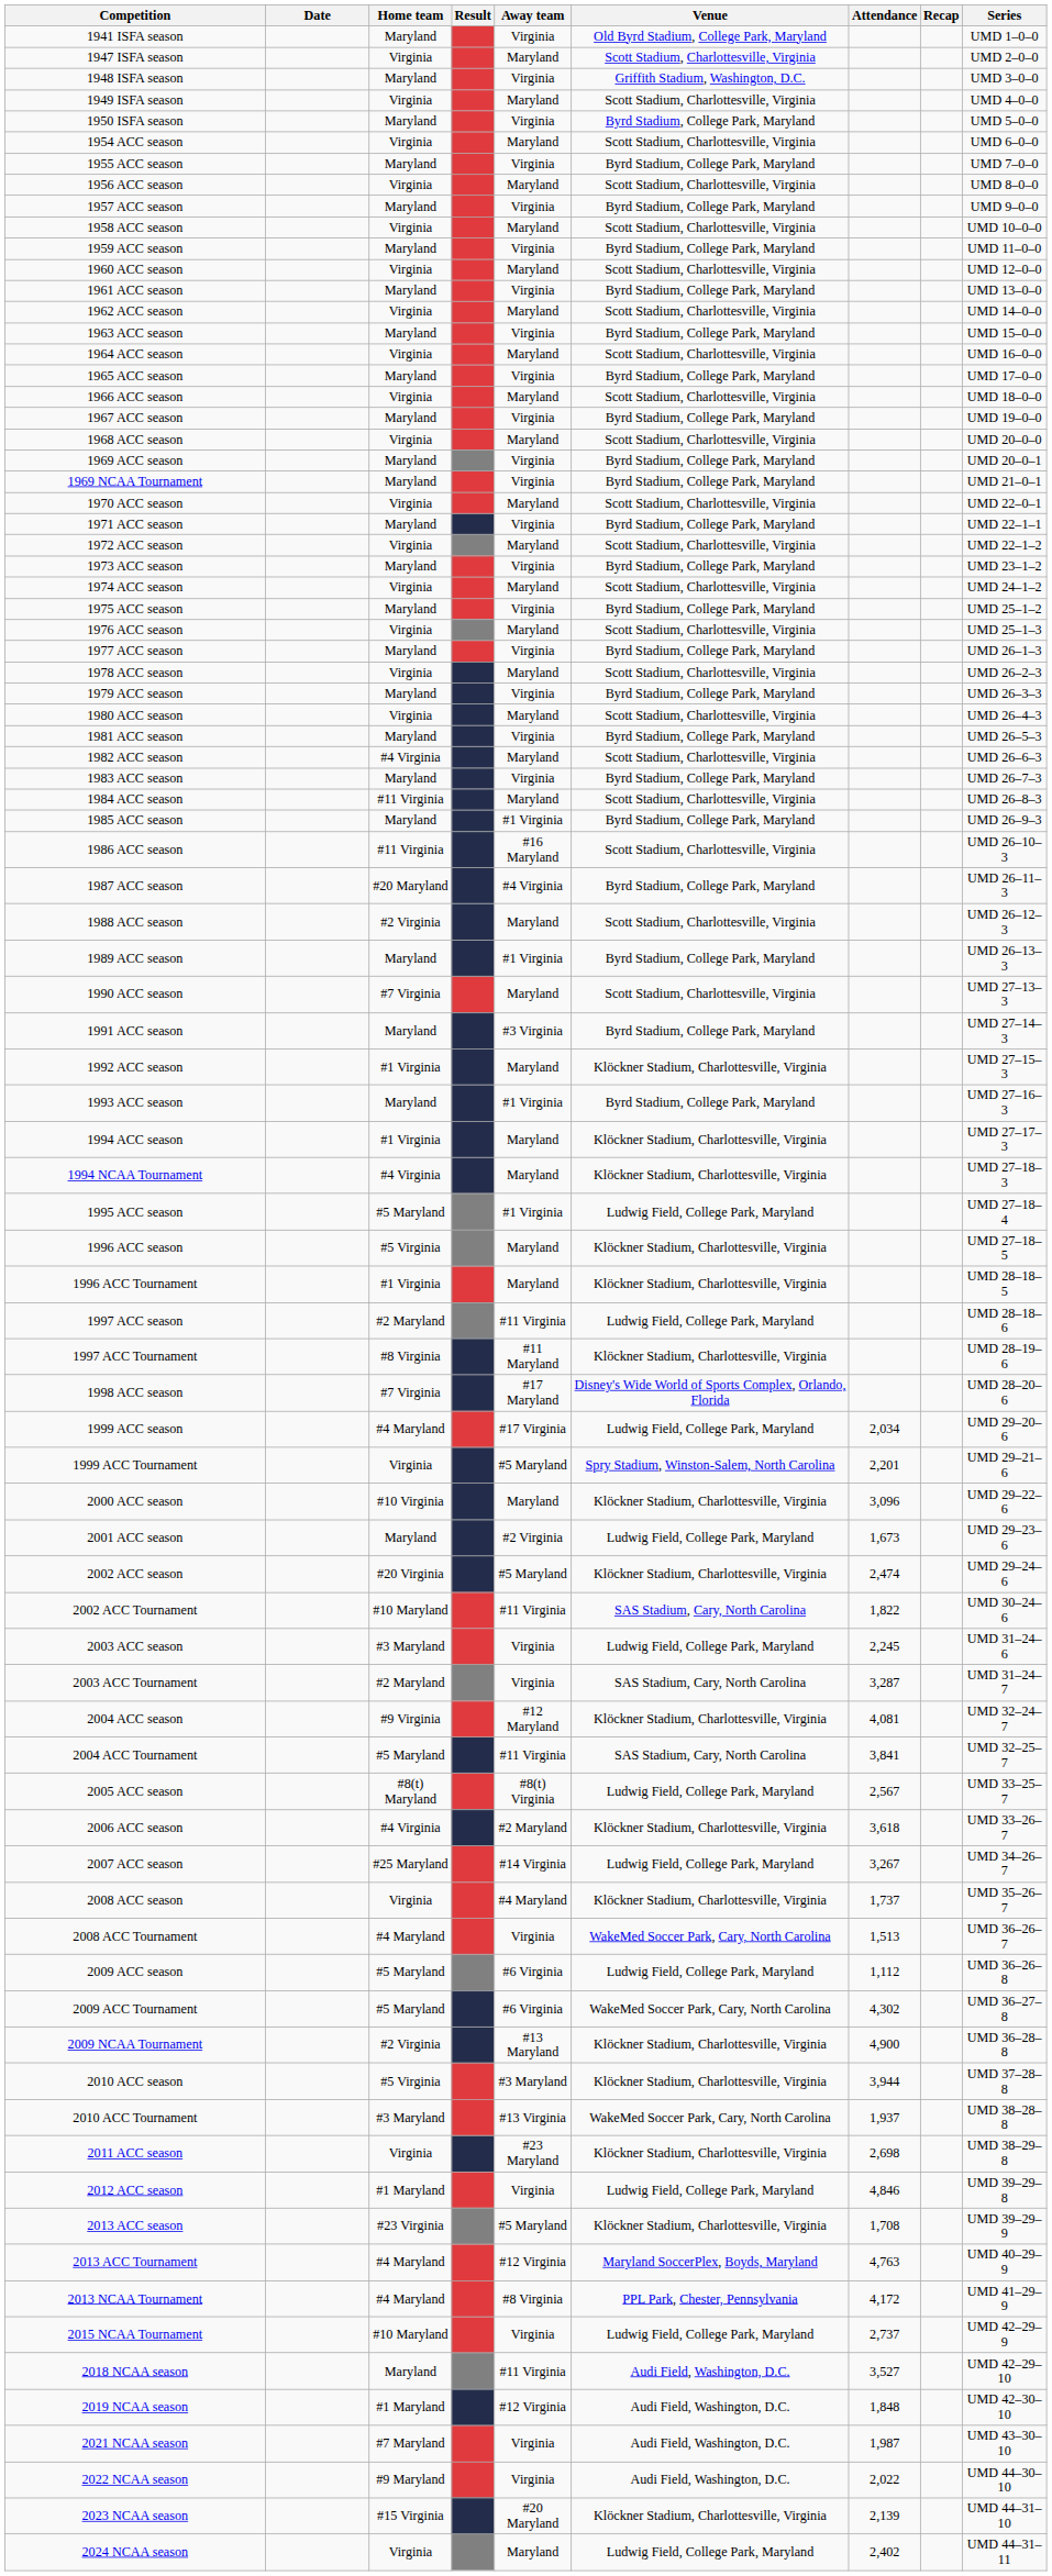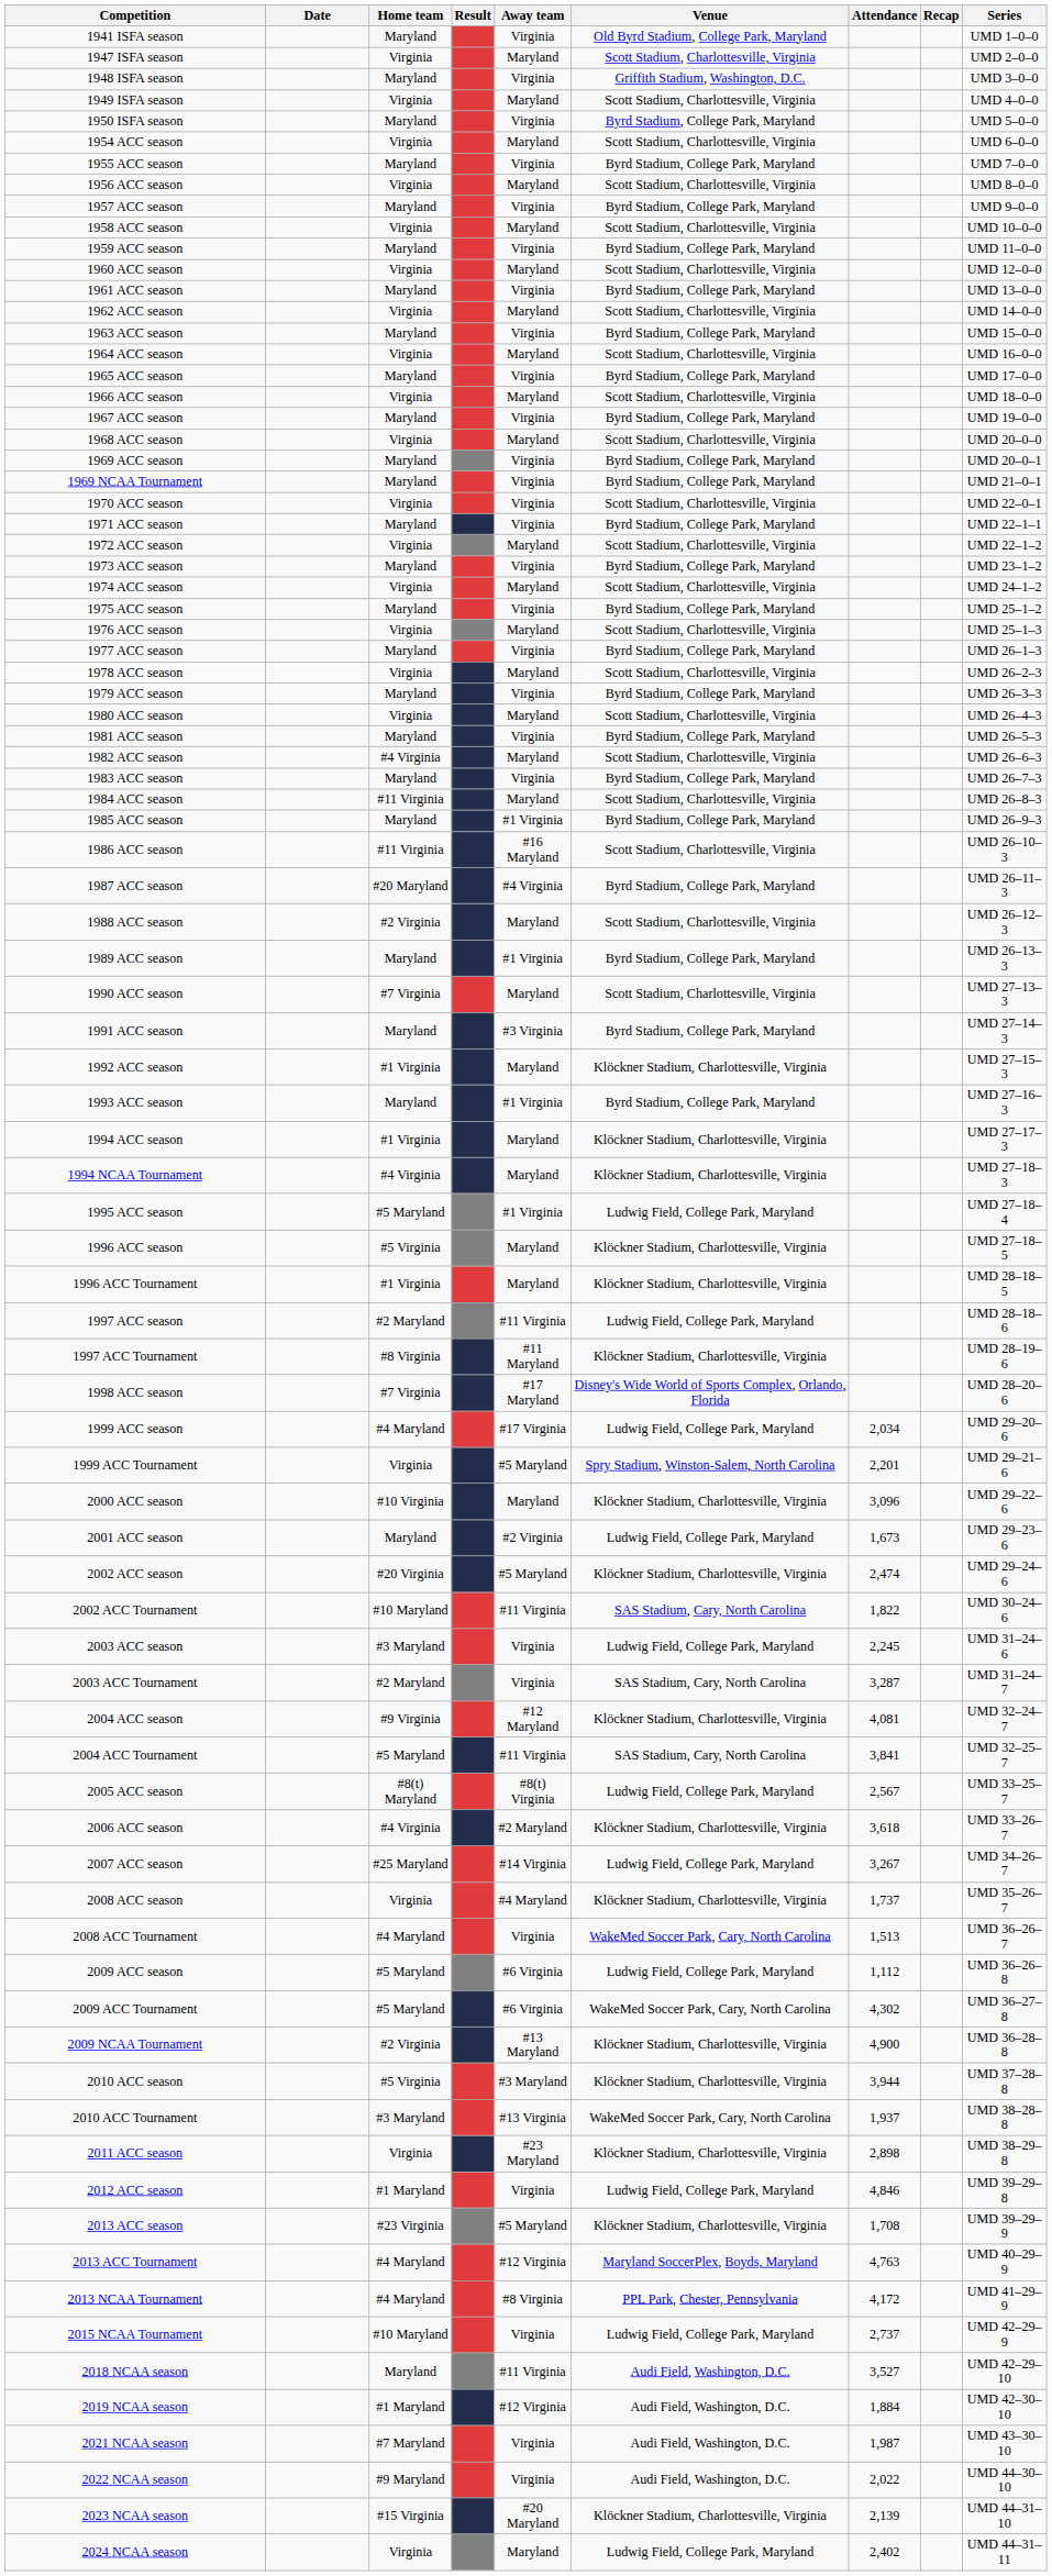1970 ACC season | Away team: Maryland -> Virginia
2011 ACC season | Attendance: 2,698 -> 2,898
2019 NCAA season | Attendance: 1,848 -> 1,884
